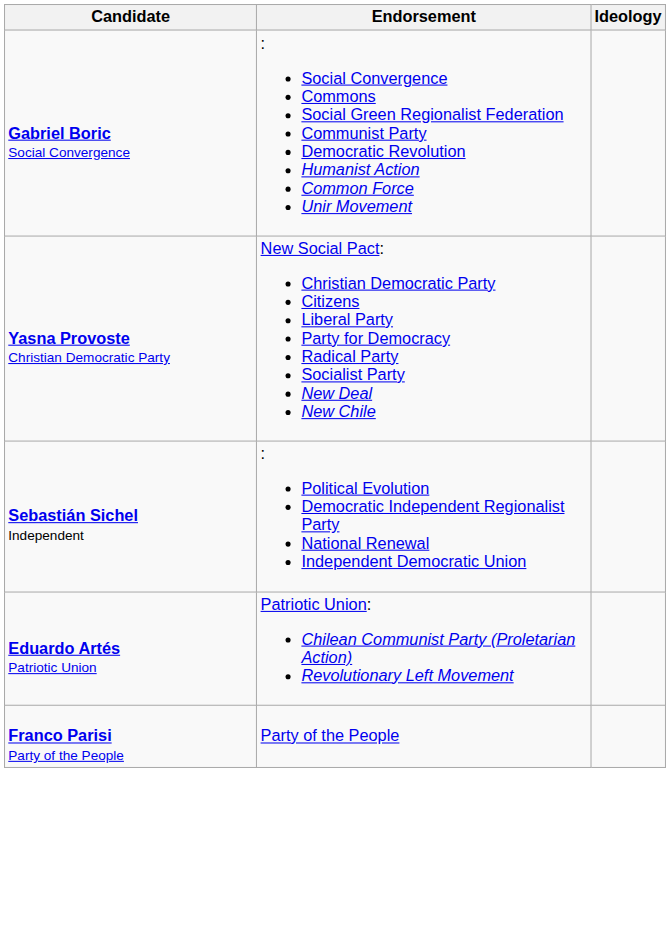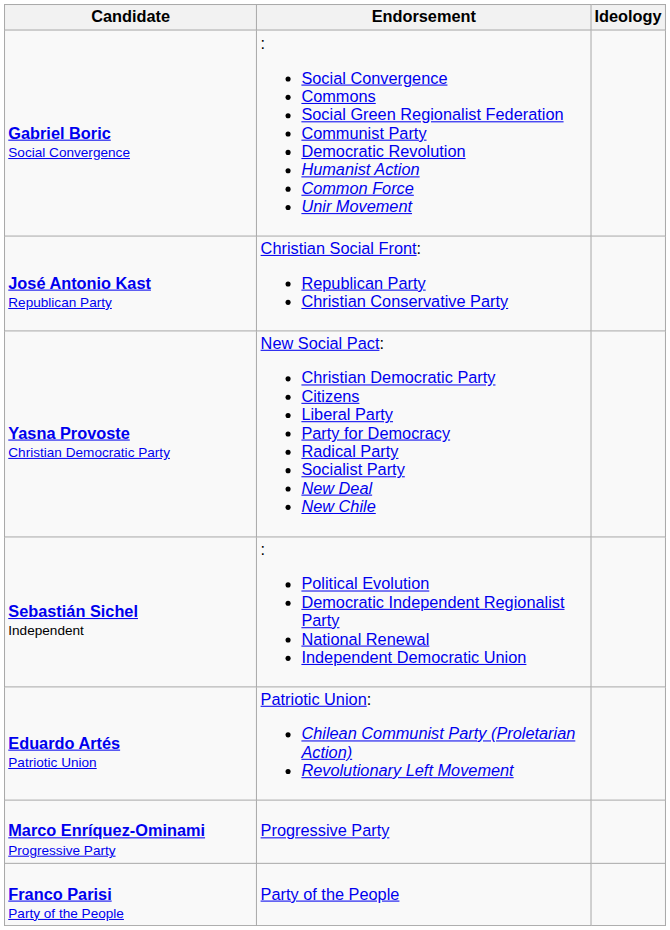+ row: José Antonio Kast Republican Party | Christian Social Front: Republican Party Christian Conservative Party
+ row: Marco Enríquez-Ominami Progressive Party | Progressive Party
